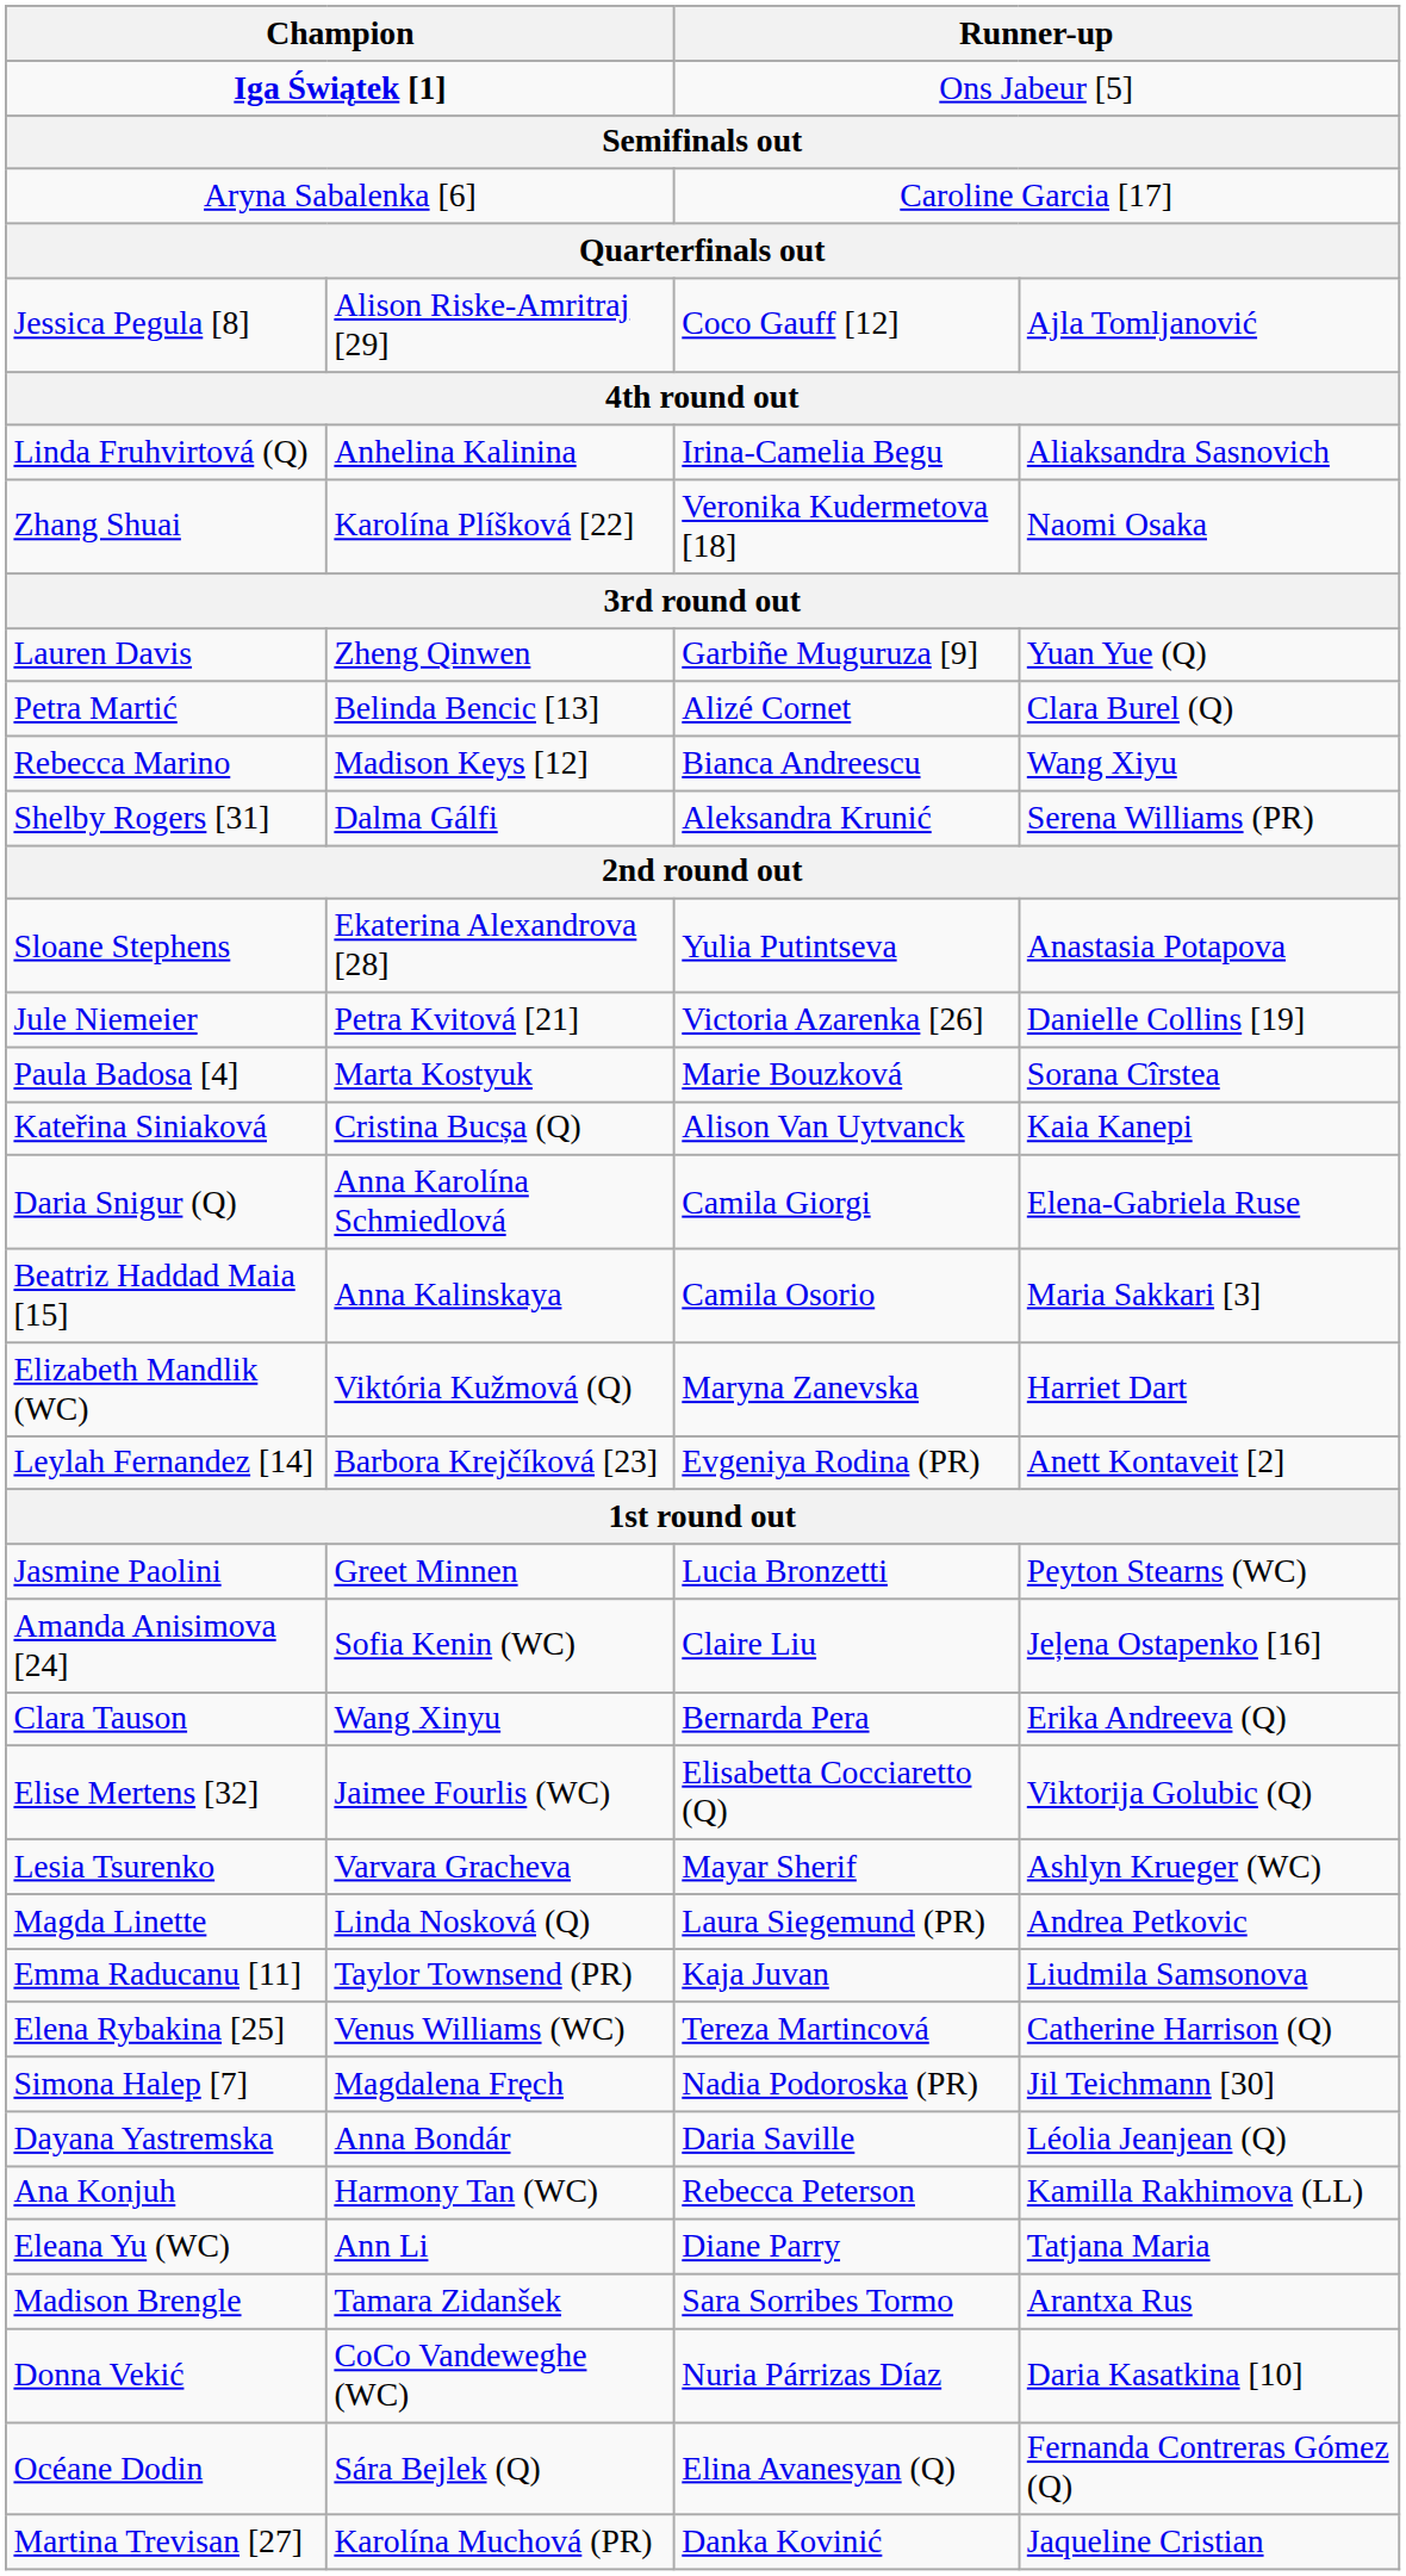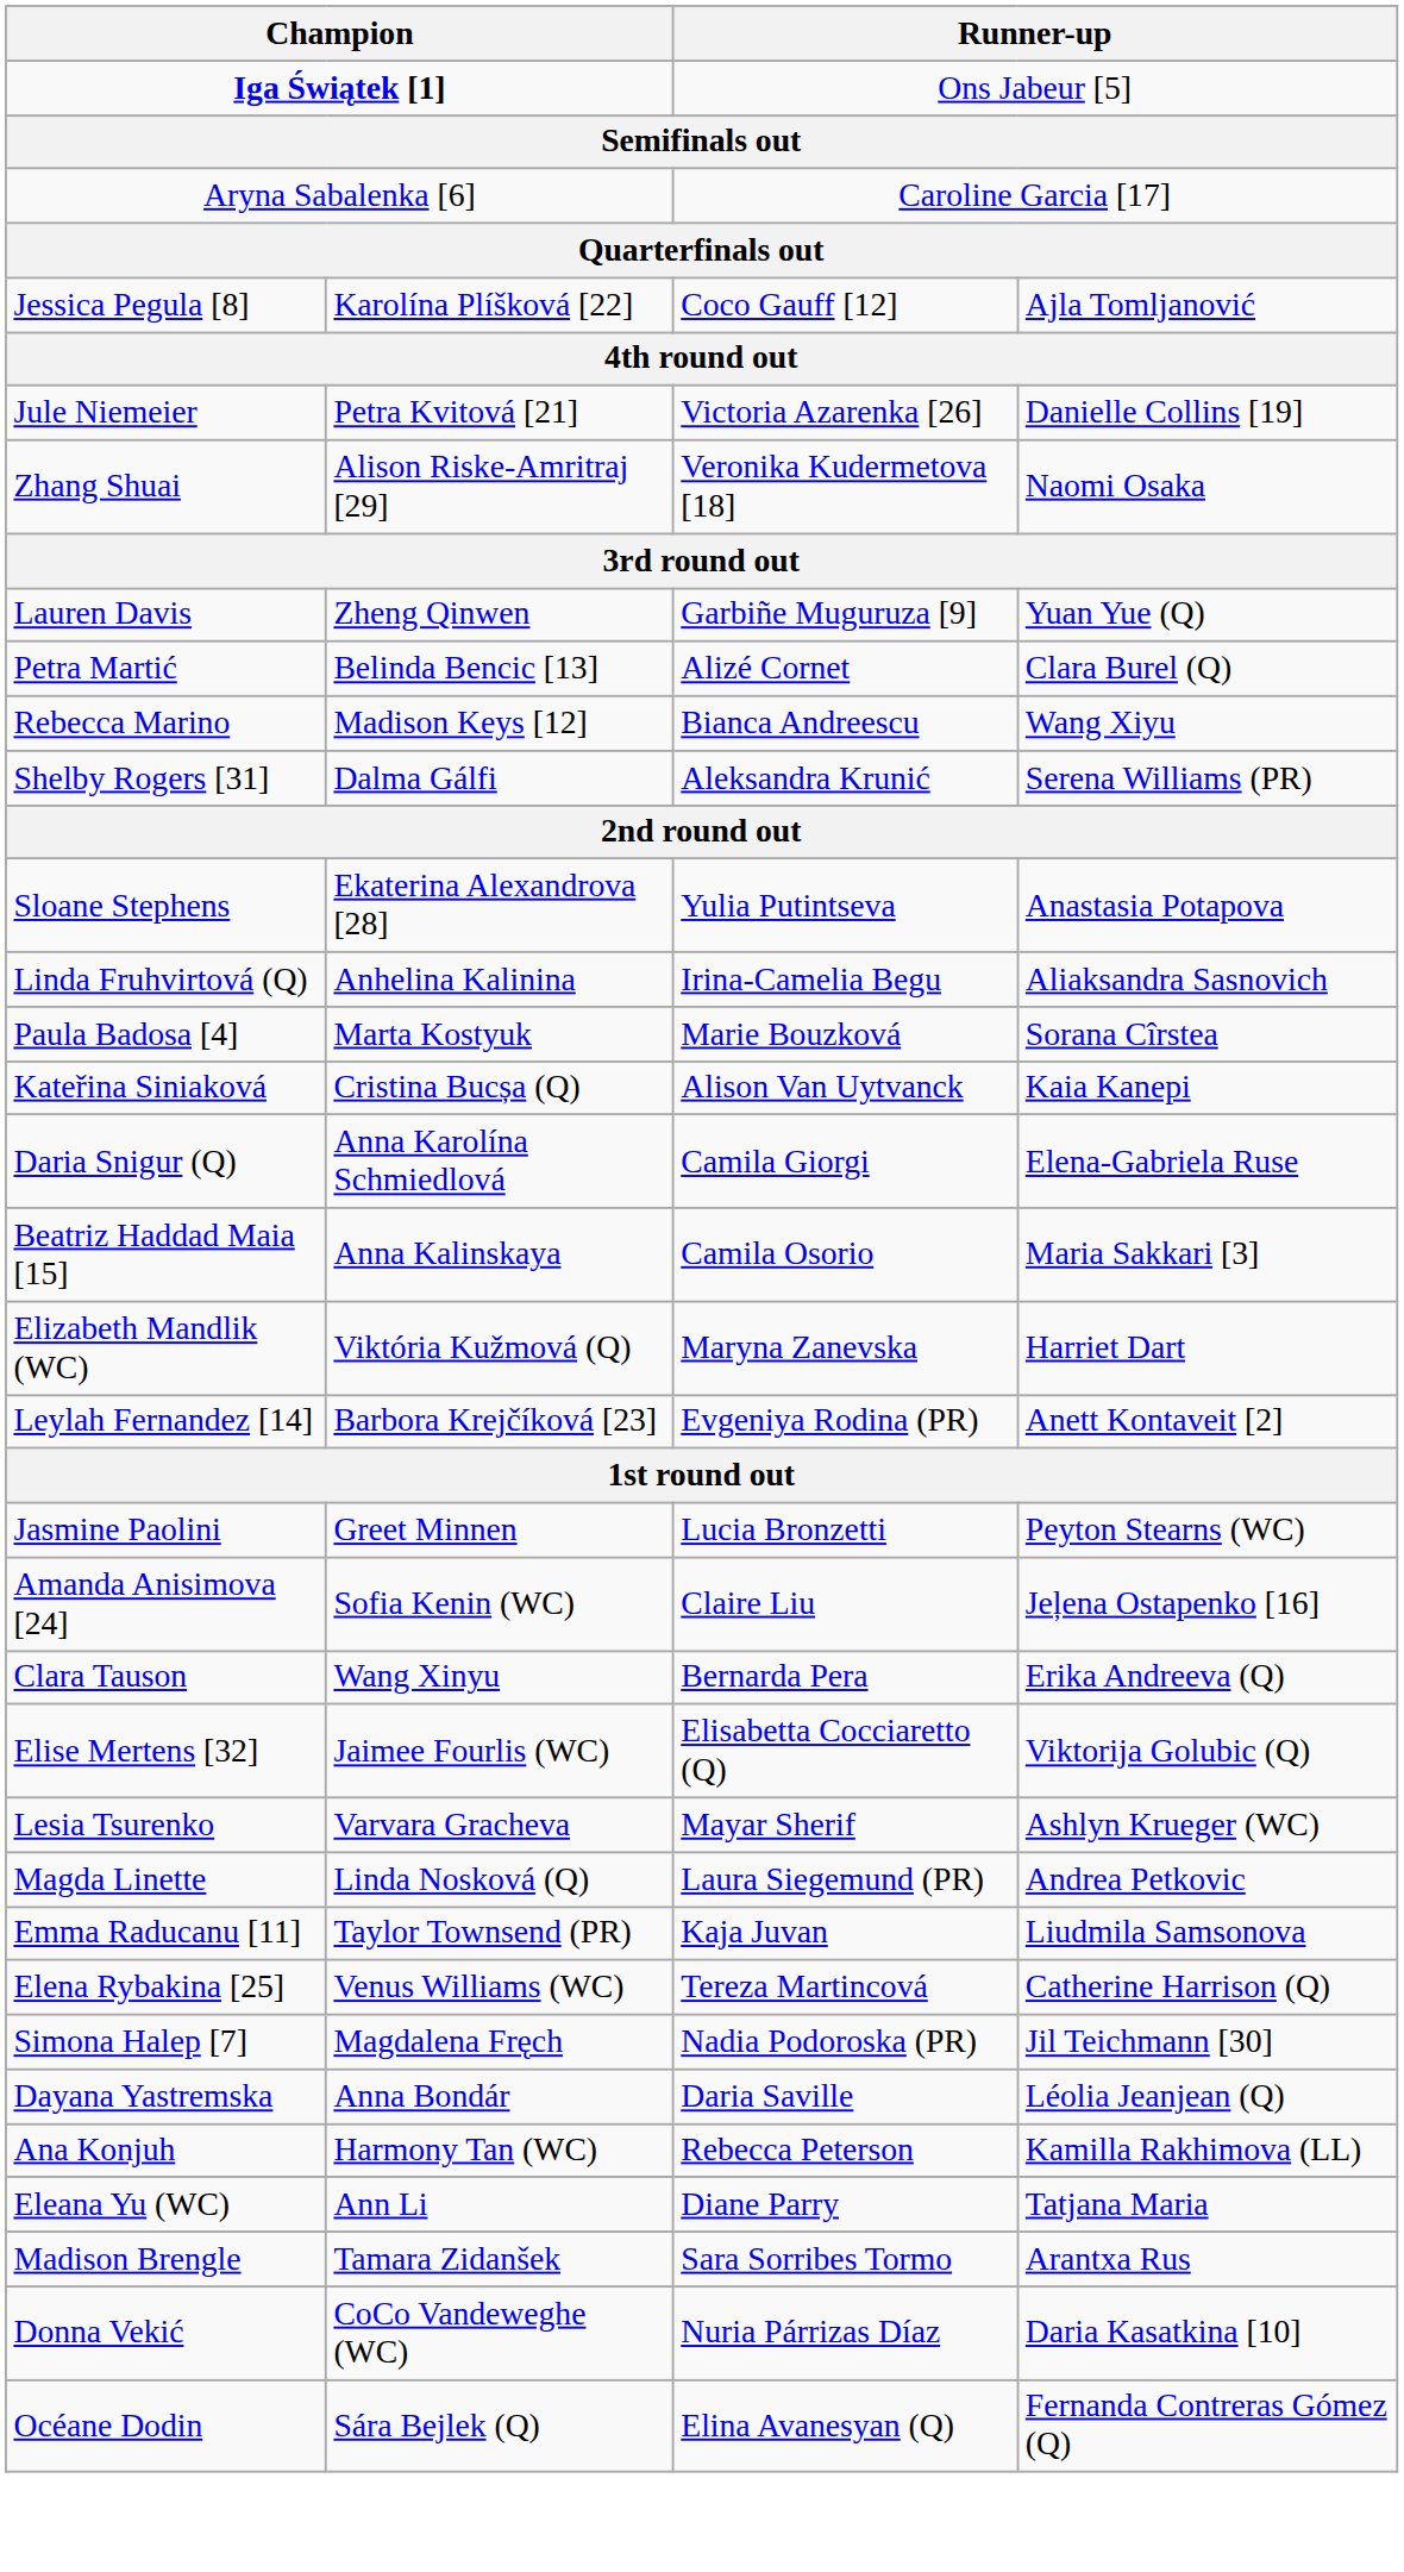Jessica Pegula [8] | column 2: Alison Riske-Amritraj [29] -> Karolína Plíšková [22]
rows swapped: Jule Niemeier <-> Linda Fruhvirtová (Q)
Zhang Shuai | column 2: Karolína Plíšková [22] -> Alison Riske-Amritraj [29]
- row: Martina Trevisan [27] | Karolína Muchová (PR) | Danka Kovinić | Jaqueline Cristian
